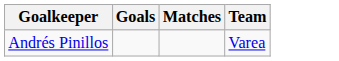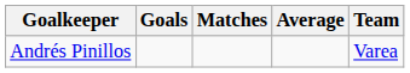+ column: Average
